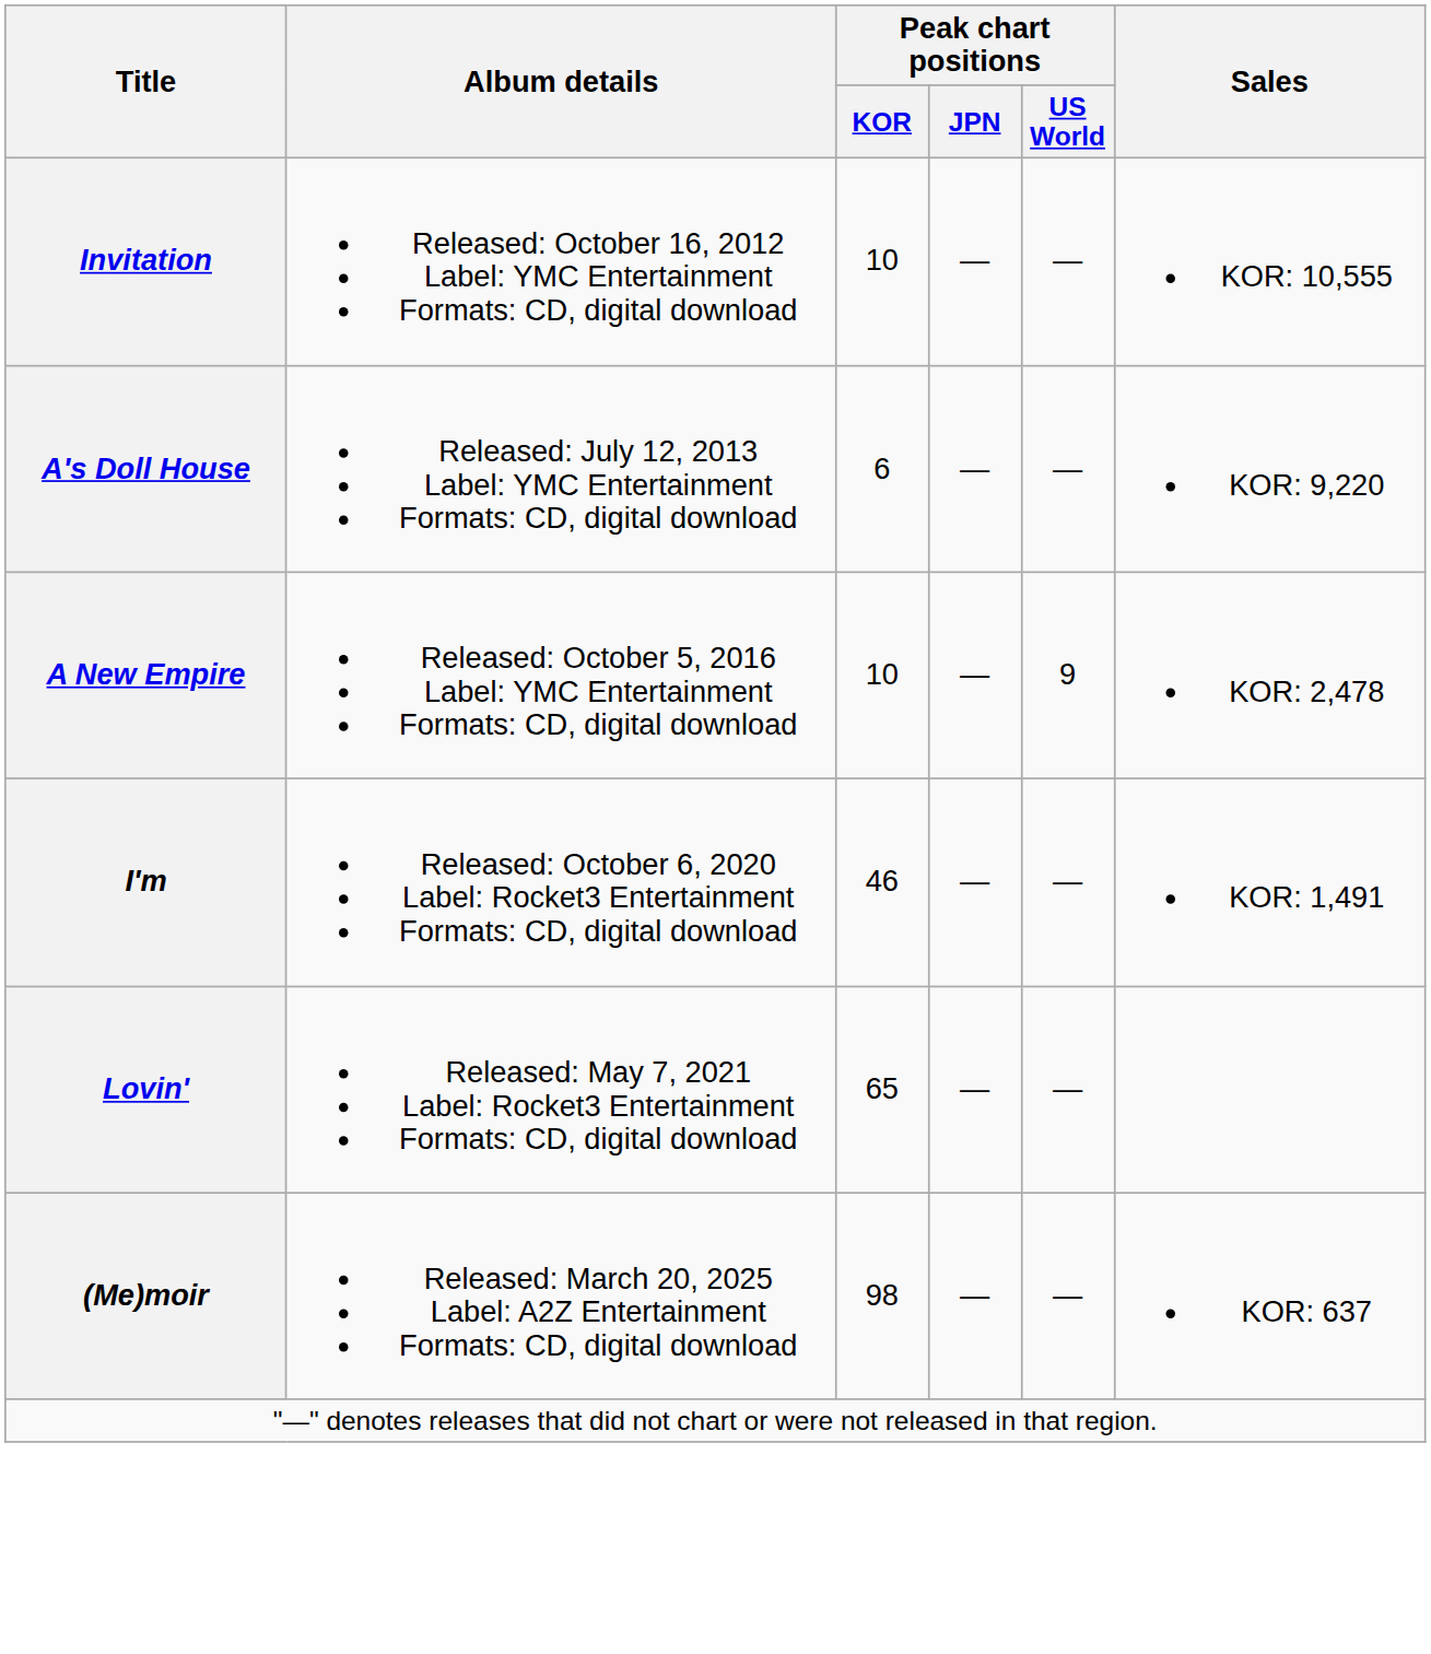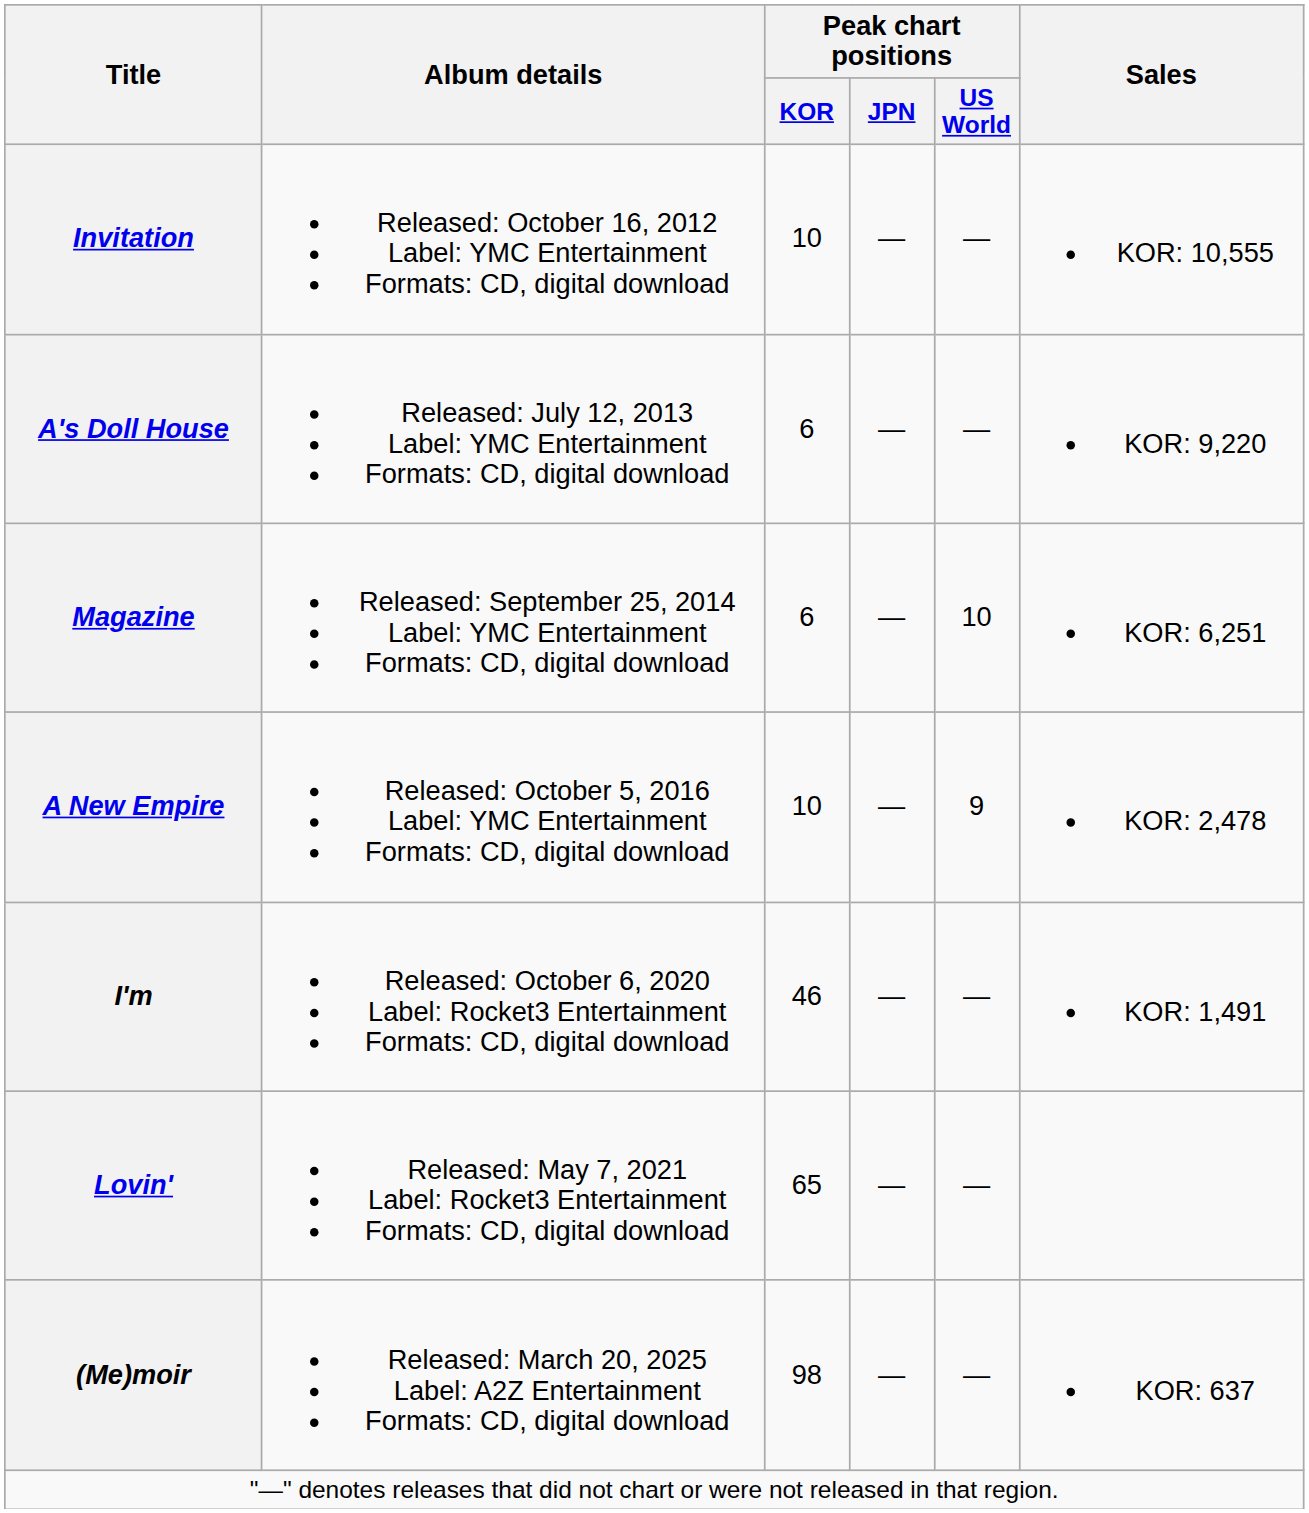+ row: Magazine | Released: September 25, 2014 Label: YMC Entertainment Formats: CD, digital download | 6 | — | 10 | KOR: 6,251
